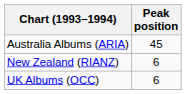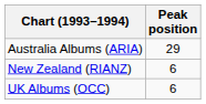Australia Albums (ARIA) | Peak position: 45 -> 29
